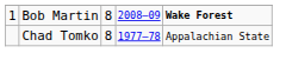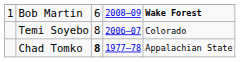Bob Martin | column 3: 8 -> 6
+ row: Temi Soyebo | 8 | 2006–07 | Colorado
Chad Tomko | column 3: normal -> bold
